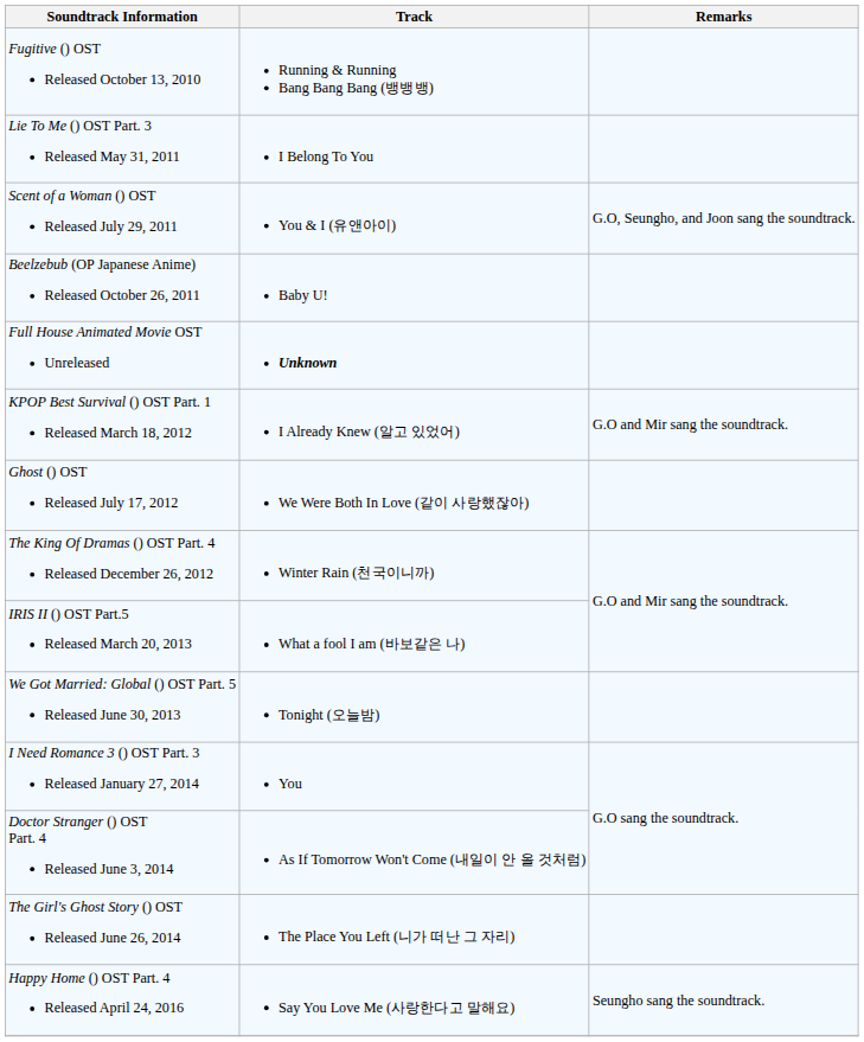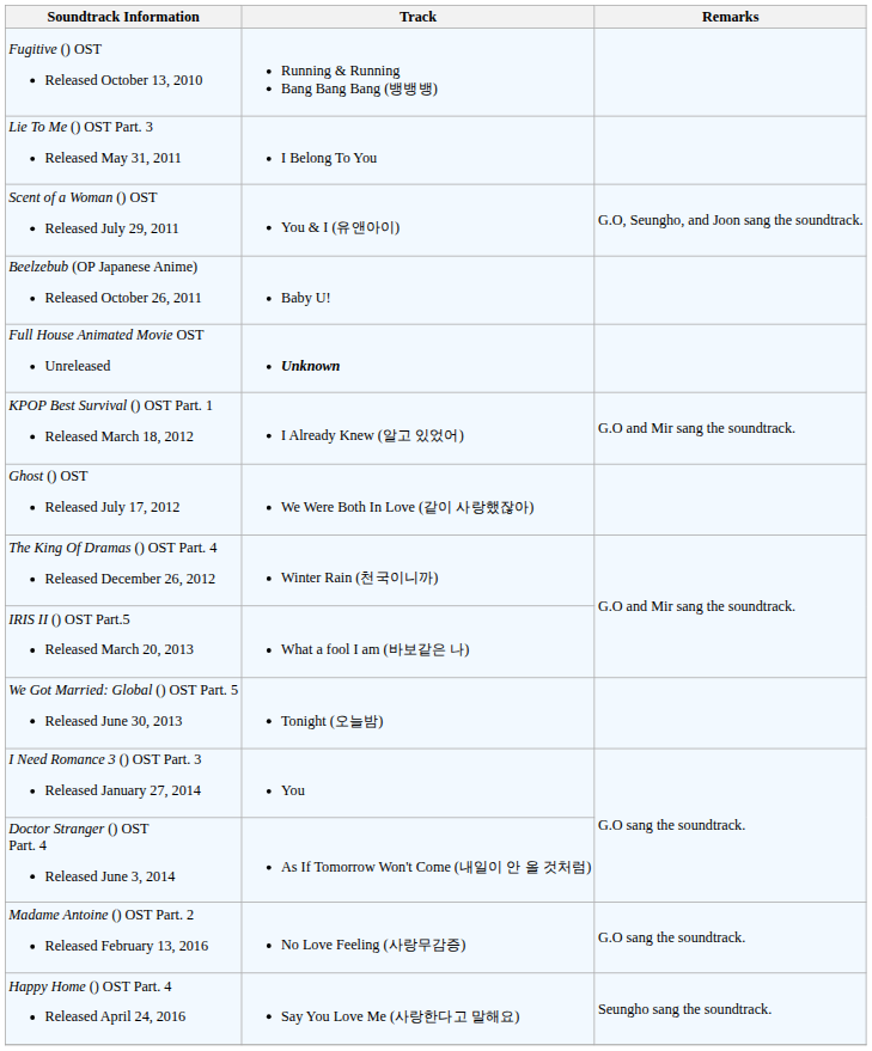- row: The Girl's Ghost Story () OST Released June 26, 2014 | The Place You Left (니가 떠난 그 자리)
+ row: Madame Antoine () OST Part. 2 Released February 13, 2016 | No Love Feeling (사랑무감증) | G.O sang the soundtrack.
